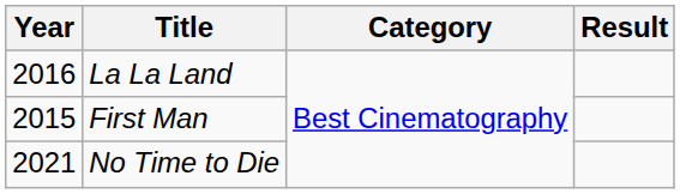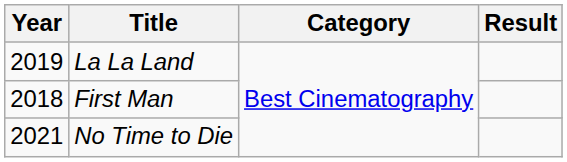La La Land | Year: 2016 -> 2019
First Man | Year: 2015 -> 2018
